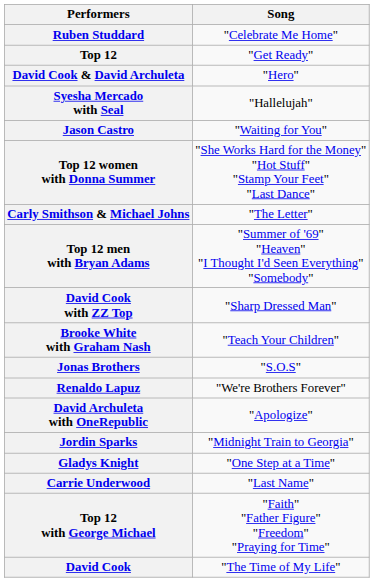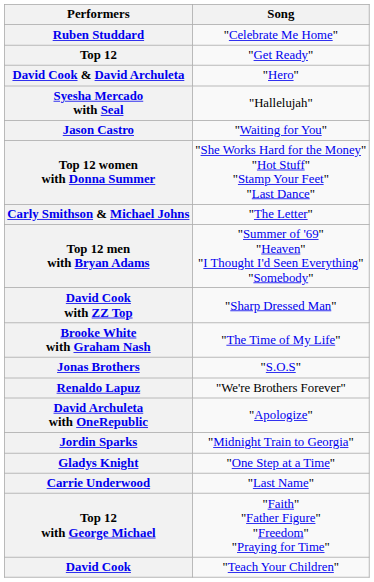Brooke White with Graham Nash | Song: "Teach Your Children" -> "The Time of My Life"
David Cook | Song: "The Time of My Life" -> "Teach Your Children"
